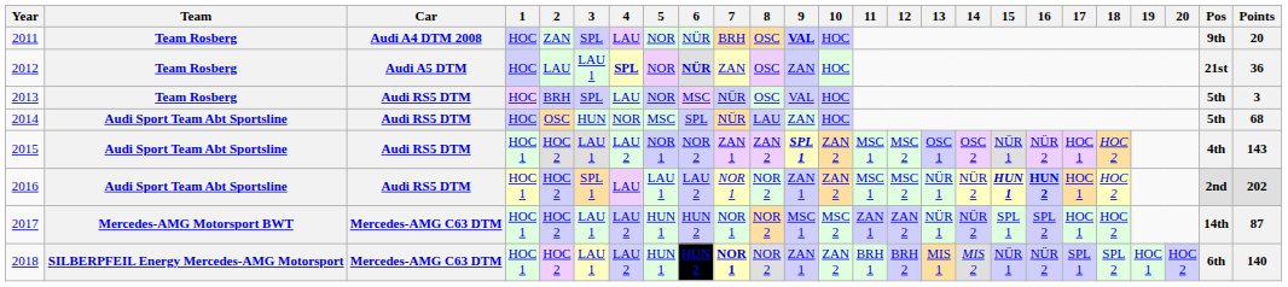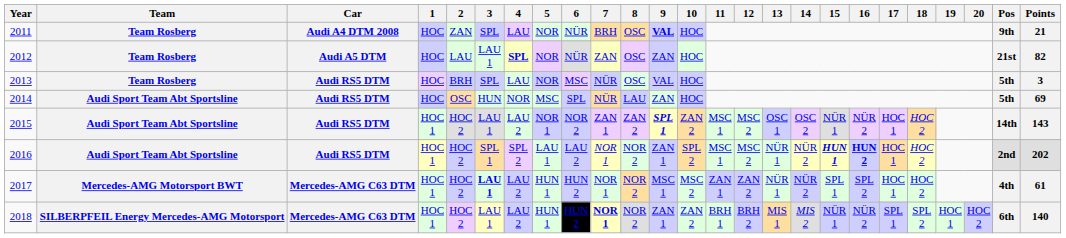2011 | Points: 20 -> 21
2012 | 6: bold -> normal
2012 | Points: 36 -> 82
2014 | Points: 68 -> 69
2015 | Pos: 4th -> 14th
2016 | 4: LAU -> SPL 2
2016 | 10: ZAN 2 -> SPL 2
2017 | 3: normal -> bold
2017 | Pos: 14th -> 4th
2017 | Points: 87 -> 61
